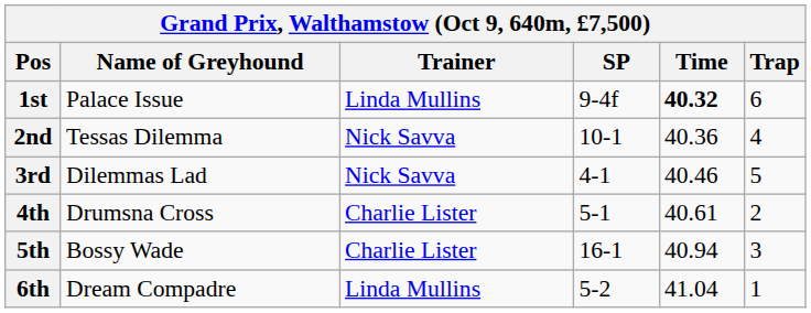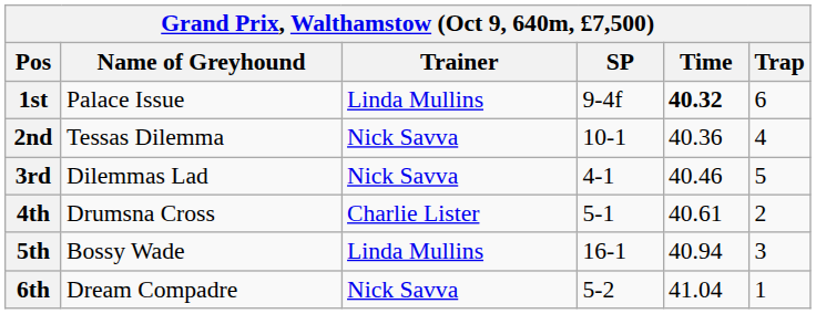5th | Trainer: Charlie Lister -> Linda Mullins
6th | Trainer: Linda Mullins -> Nick Savva
